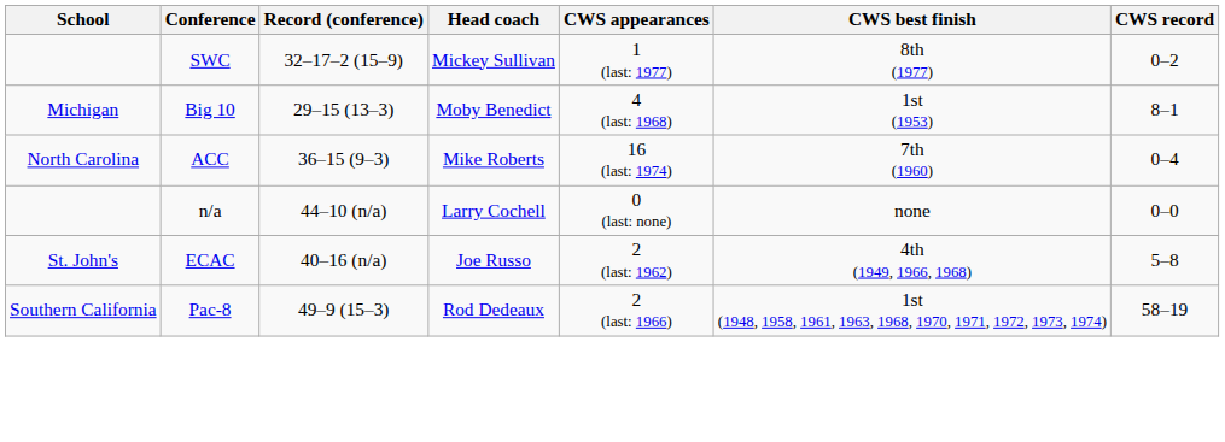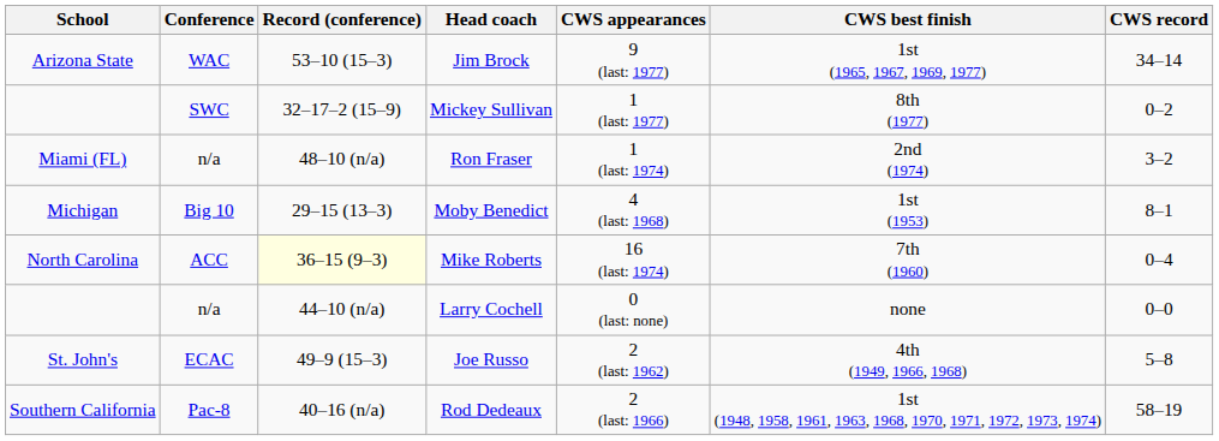+ row: Arizona State | WAC | 53–10 (15–3) | Jim Brock | 9 (last: 1977) | 1st (1965, 1967, 1969, 1977) | 34–14
+ row: Miami (FL) | n/a | 48–10 (n/a) | Ron Fraser | 1 (last: 1974) | 2nd (1974) | 3–2
Mike Roberts | Record (conference): no background -> lightyellow background
Joe Russo | Record (conference): 40–16 (n/a) -> 49–9 (15–3)
Rod Dedeaux | Record (conference): 49–9 (15–3) -> 40–16 (n/a)
